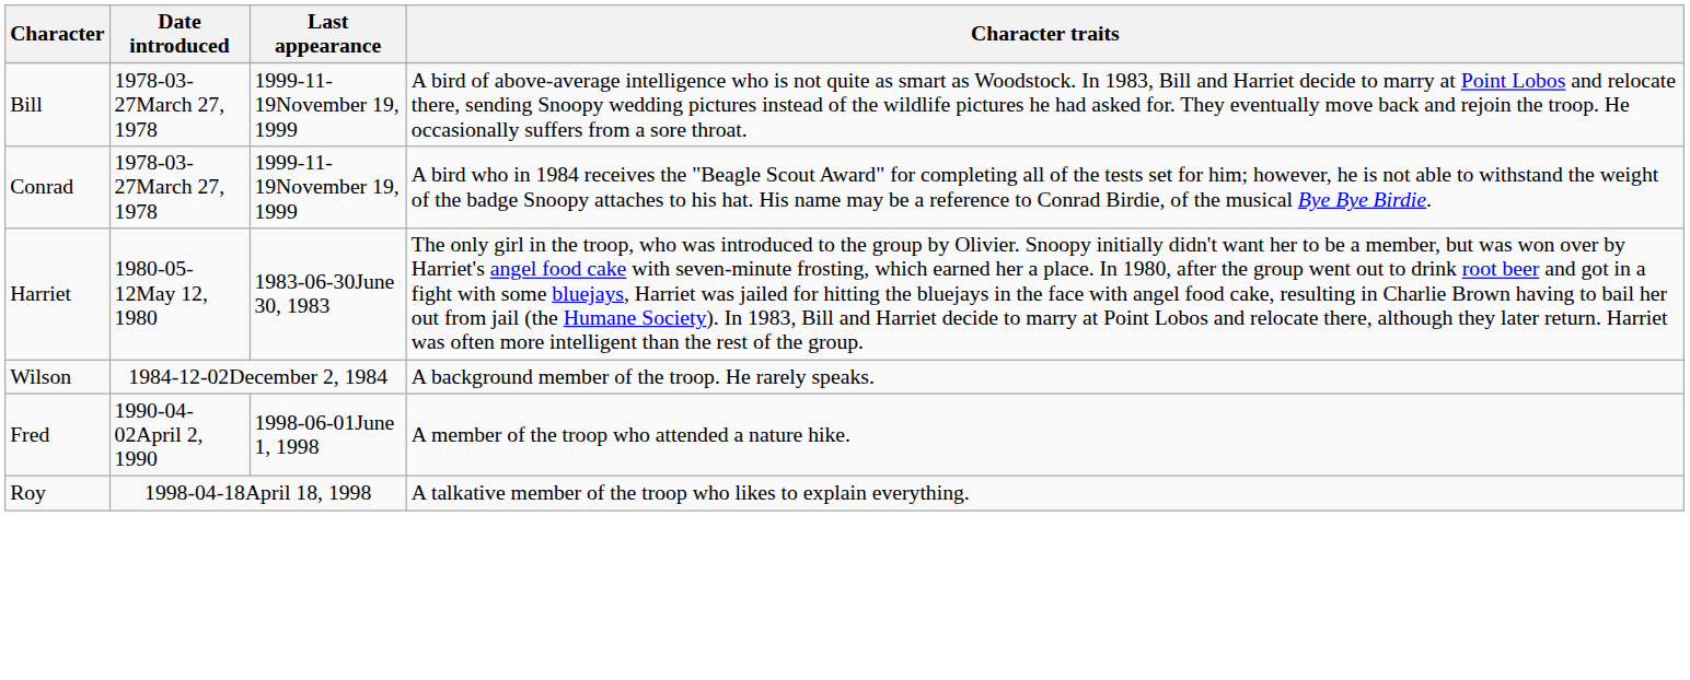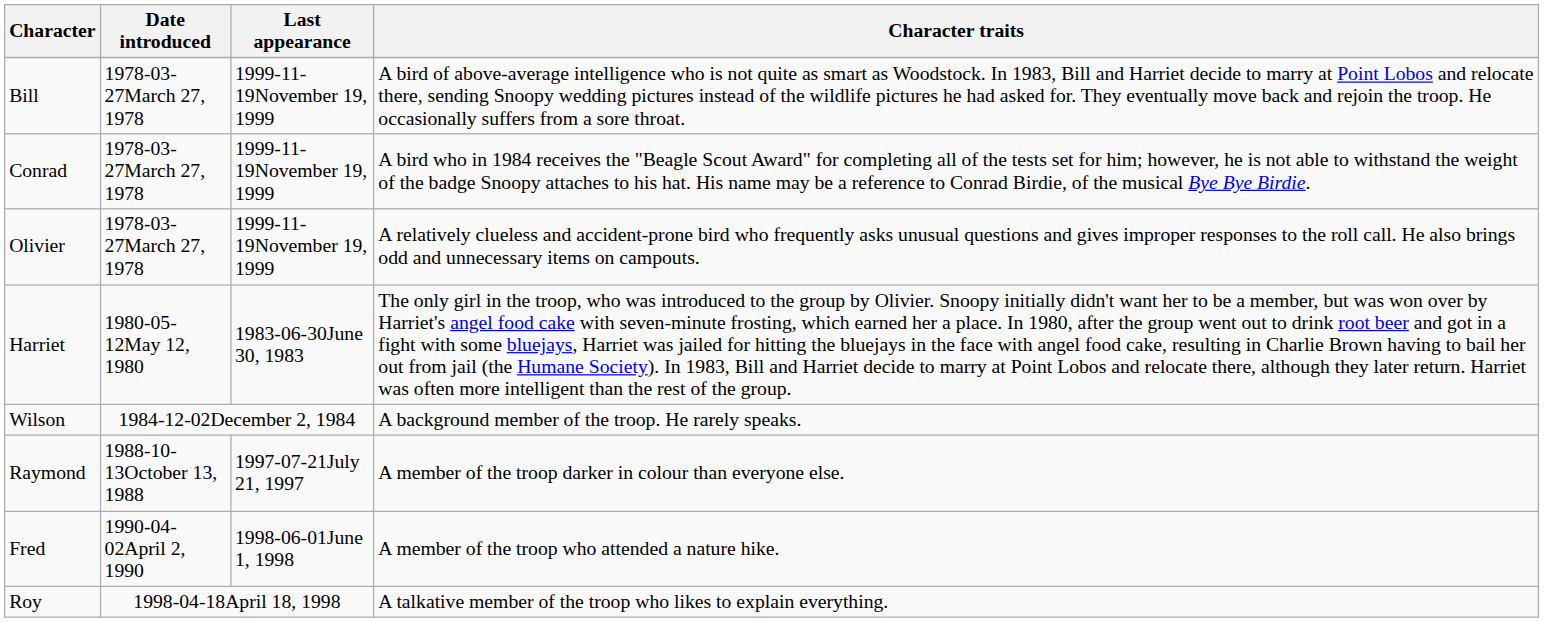+ row: Olivier | 1978-03-27March 27, 1978 | 1999-11-19November 19, 1999 | A relatively clueless and accident-prone bird who frequently asks unusual questions and gives improper responses to the roll call. He also brings odd and unnecessary items on campouts.
+ row: Raymond | 1988-10-13October 13, 1988 | 1997-07-21July 21, 1997 | A member of the troop darker in colour than everyone else.
